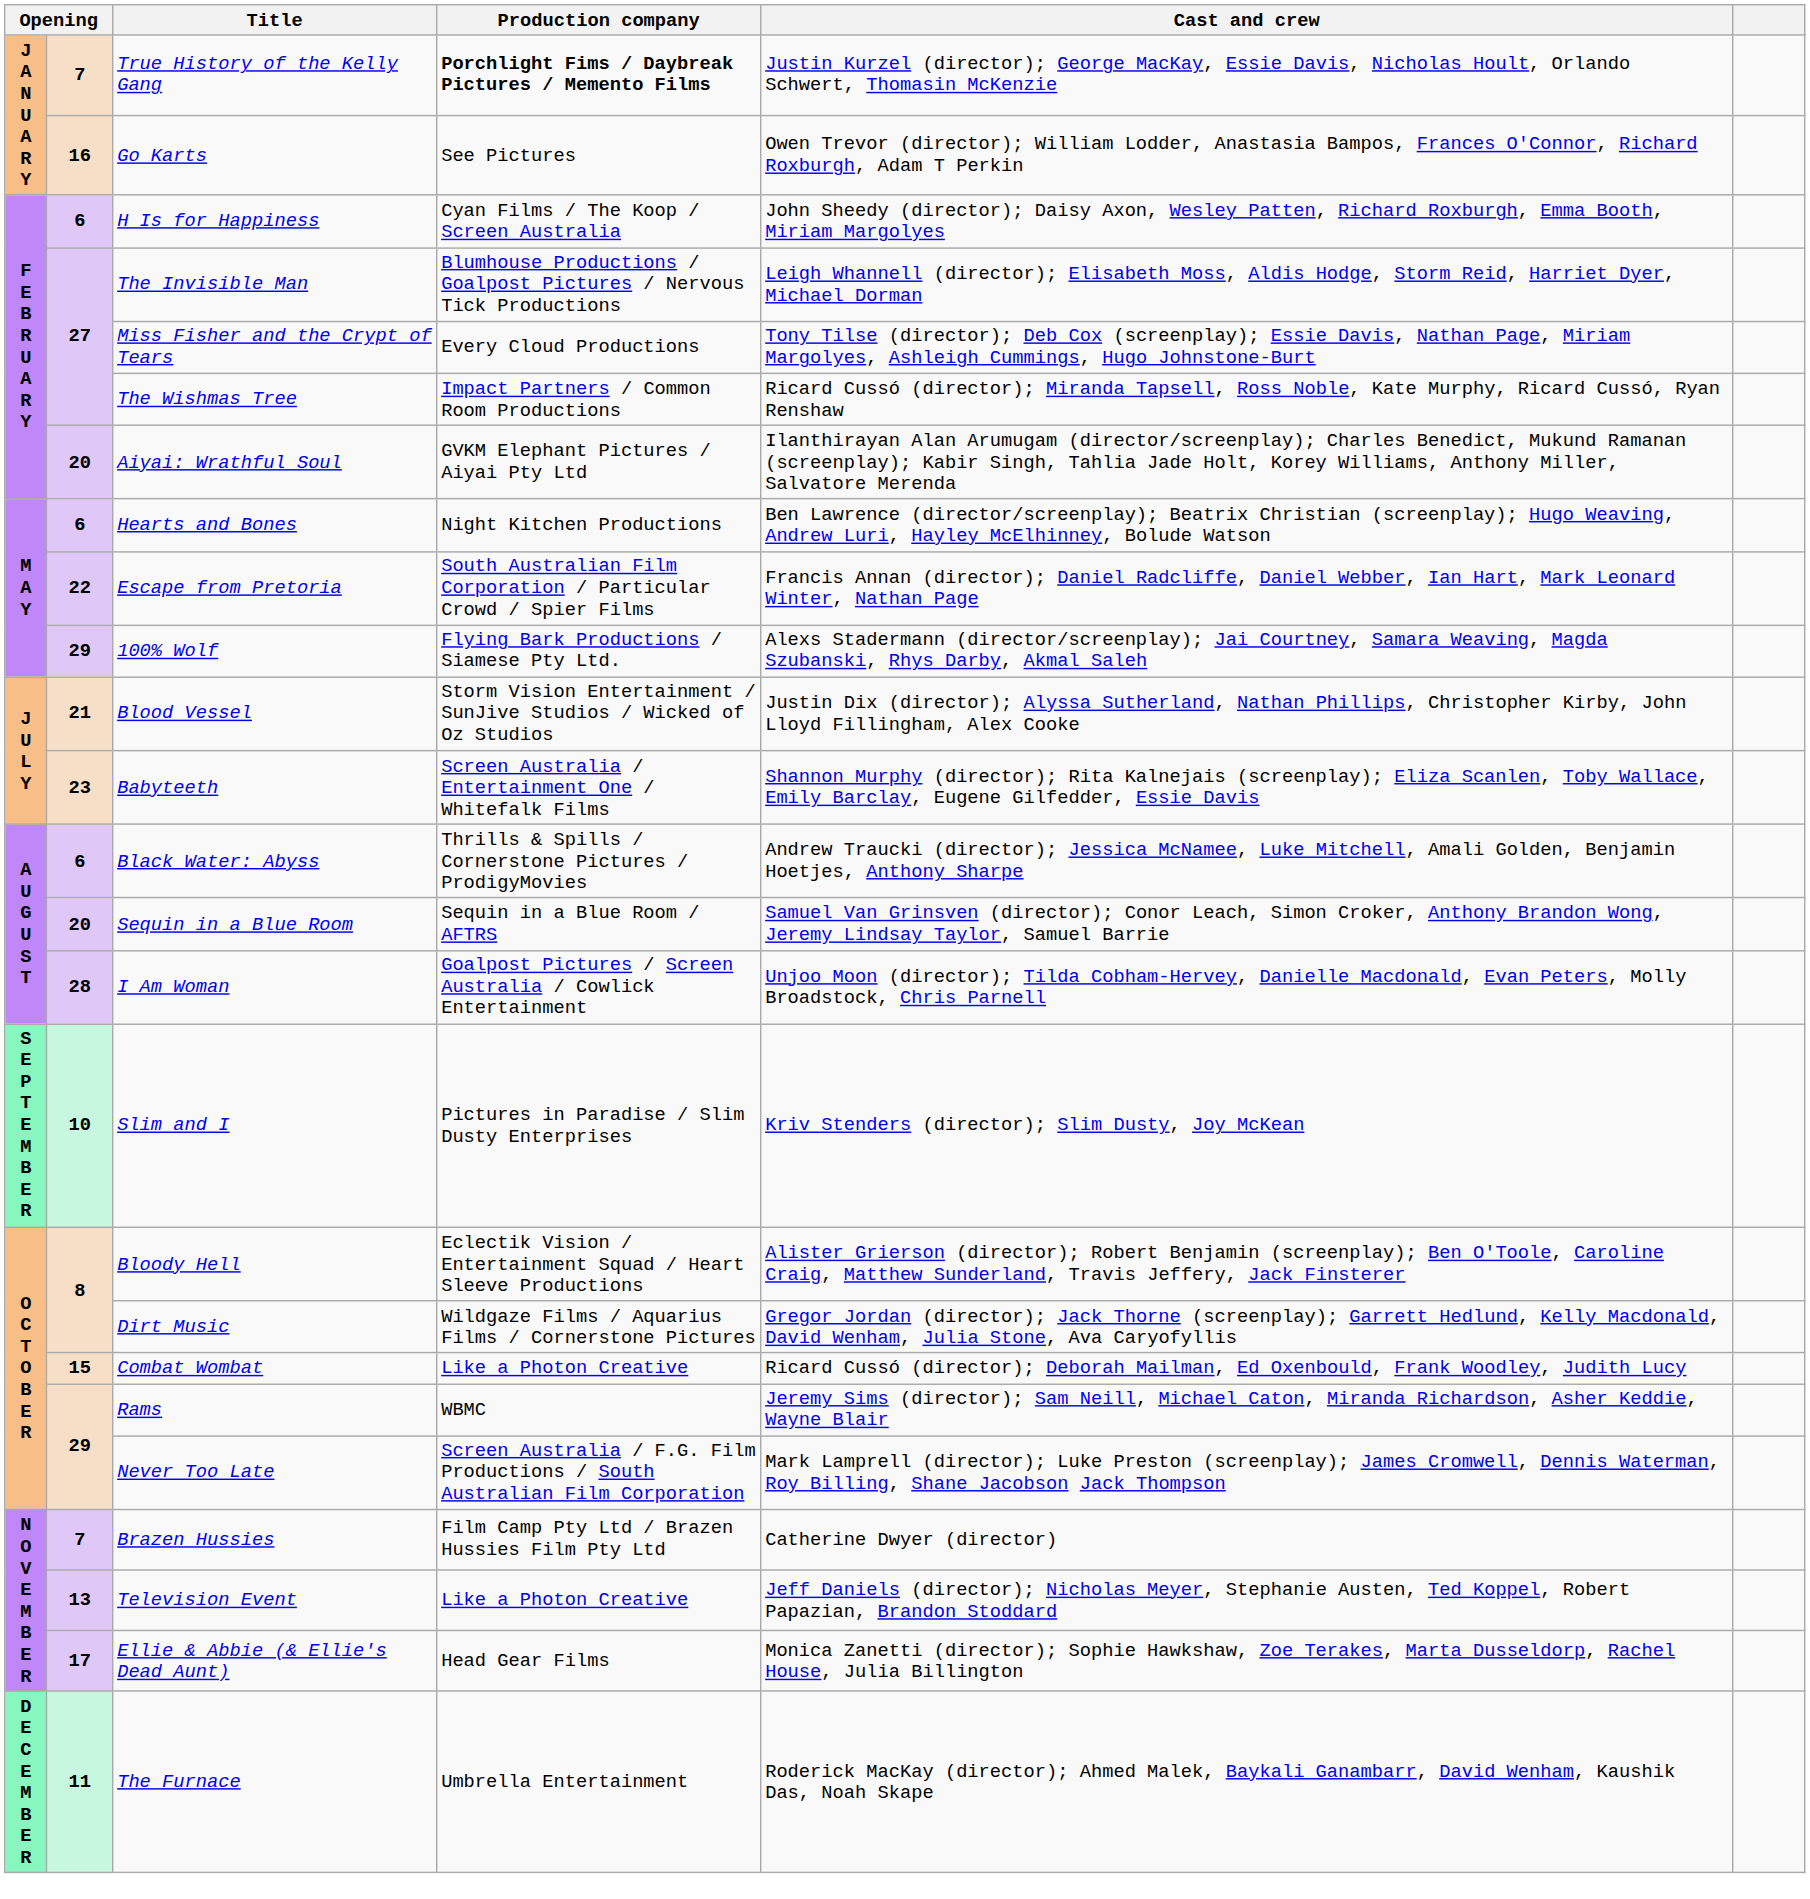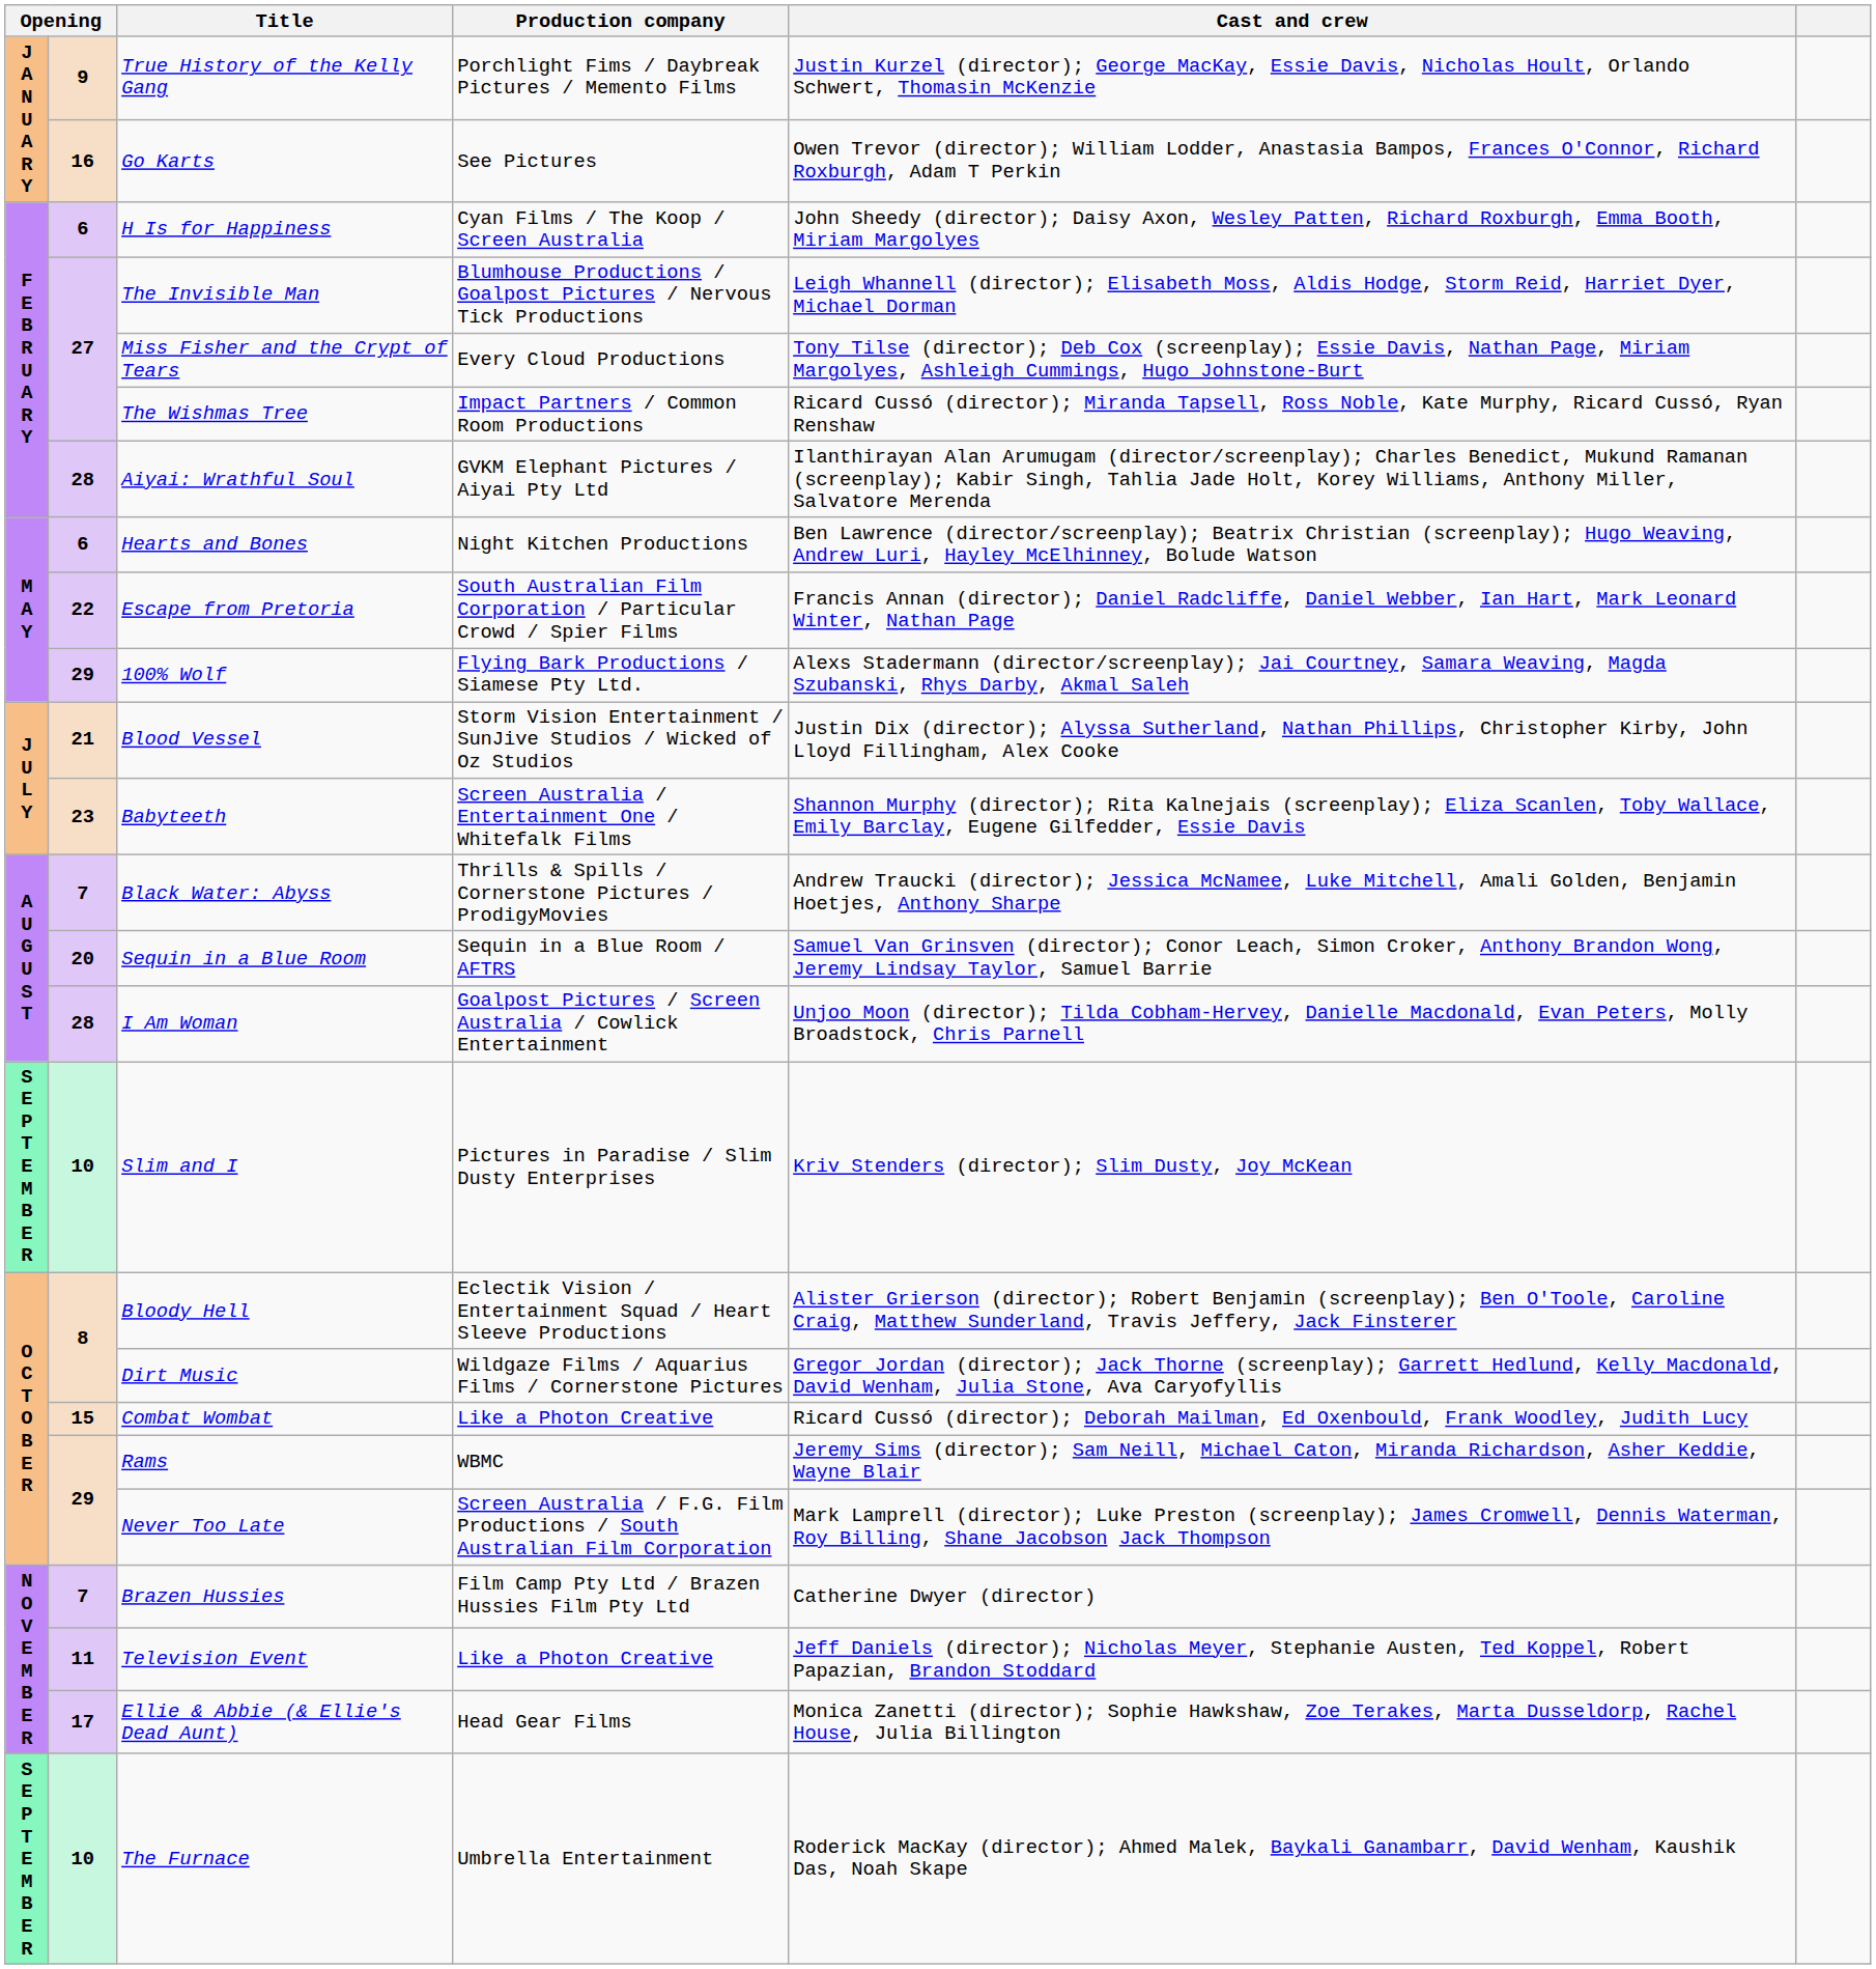True History of the Kelly Gang | column 2: 7 -> 9
True History of the Kelly Gang | Production company: bold -> normal
Aiyai: Wrathful Soul | column 2: 20 -> 28
Black Water: Abyss | column 2: 6 -> 7
Television Event | column 2: 13 -> 11
The Furnace | column 1: D E C E M B E R -> S E P T E M B E R
The Furnace | column 2: 11 -> 10
